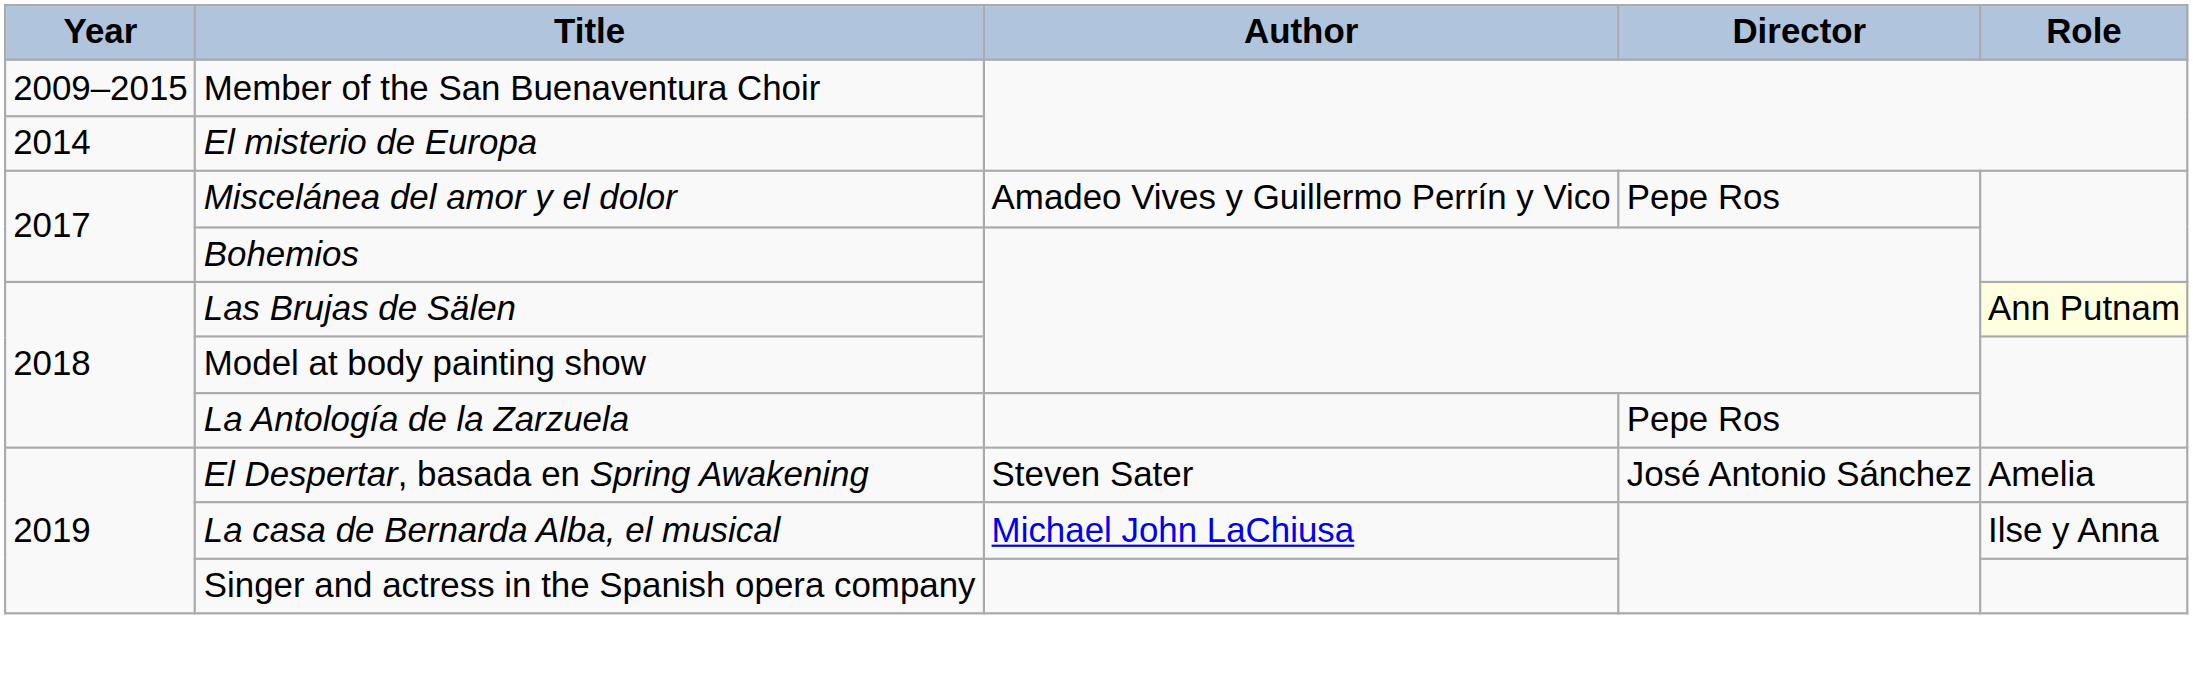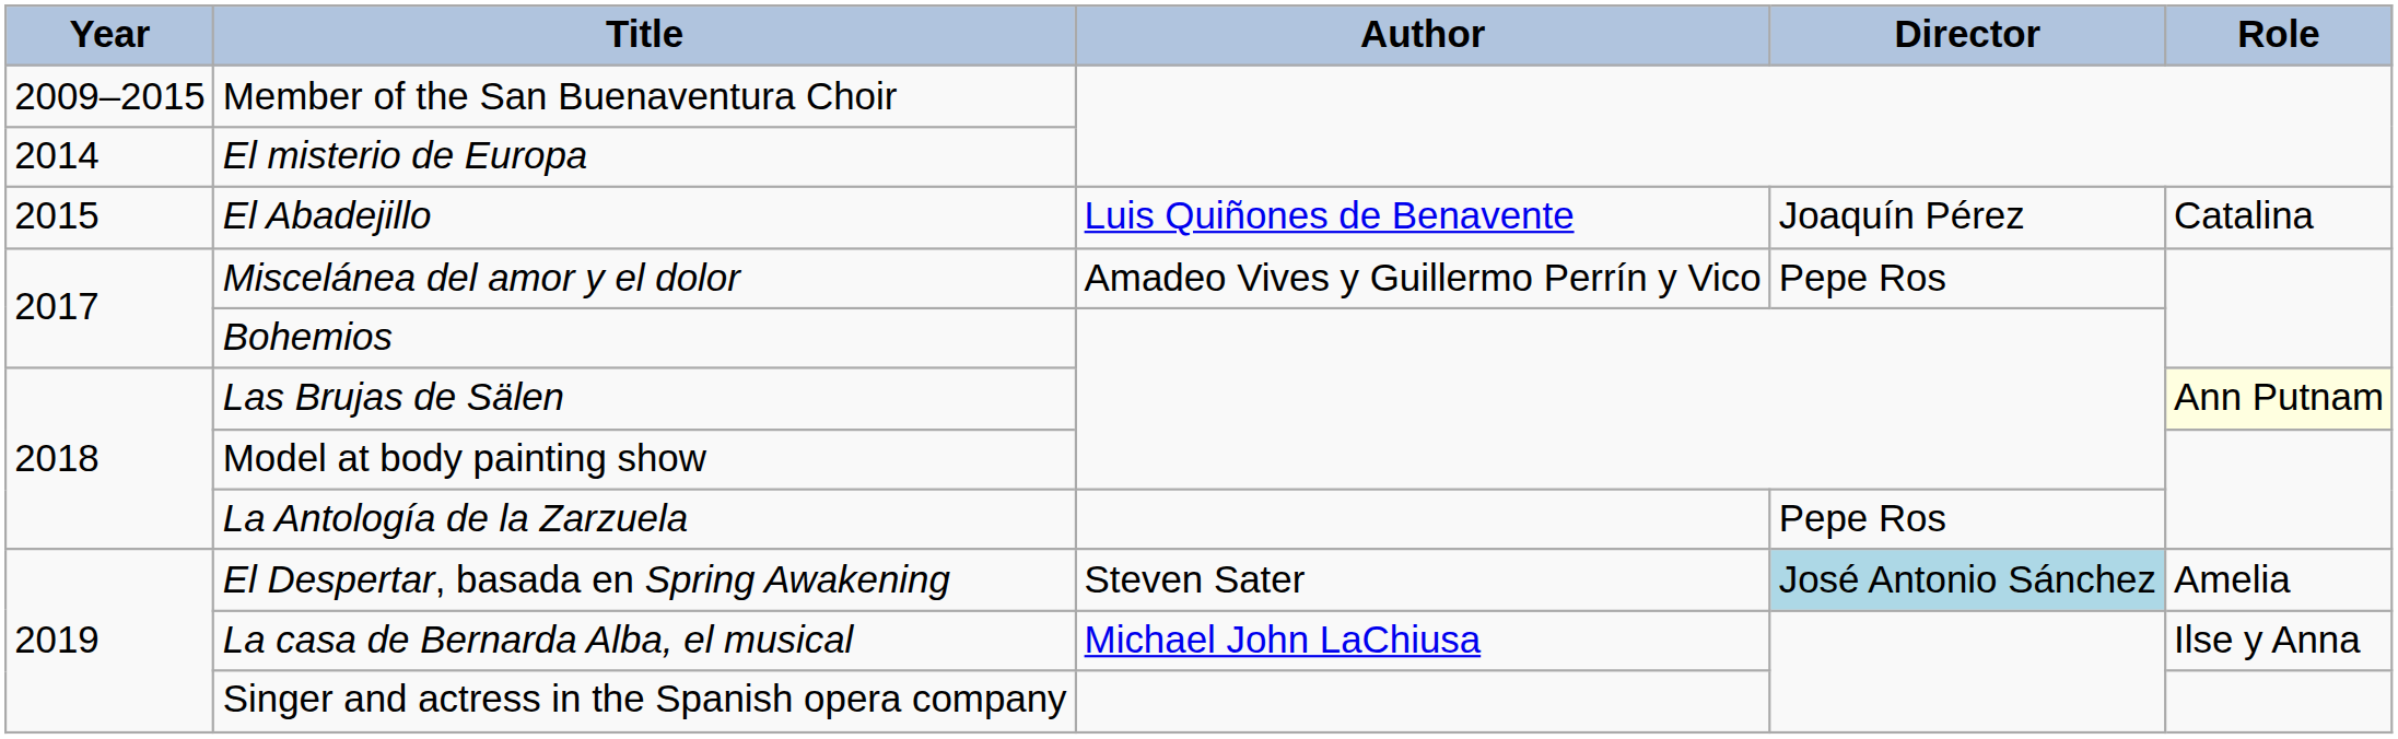+ row: 2015 | El Abadejillo | Luis Quiñones de Benavente | Joaquín Pérez | Catalina
El Despertar, basada en Spring Awakening | Director: no background -> lightblue background
